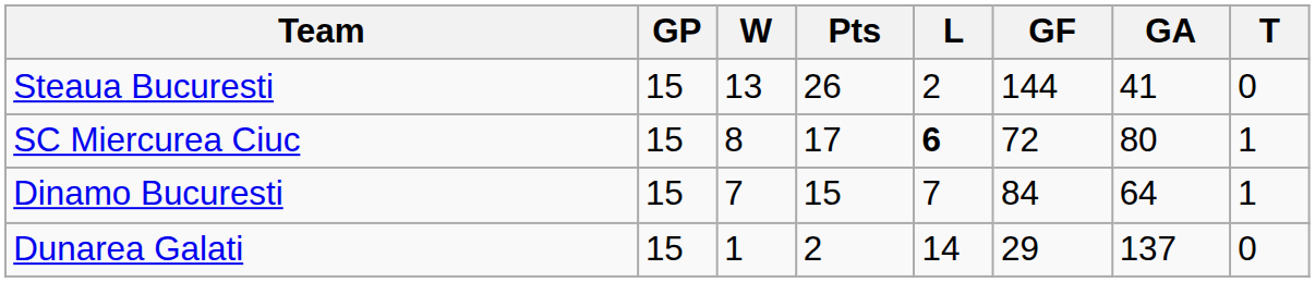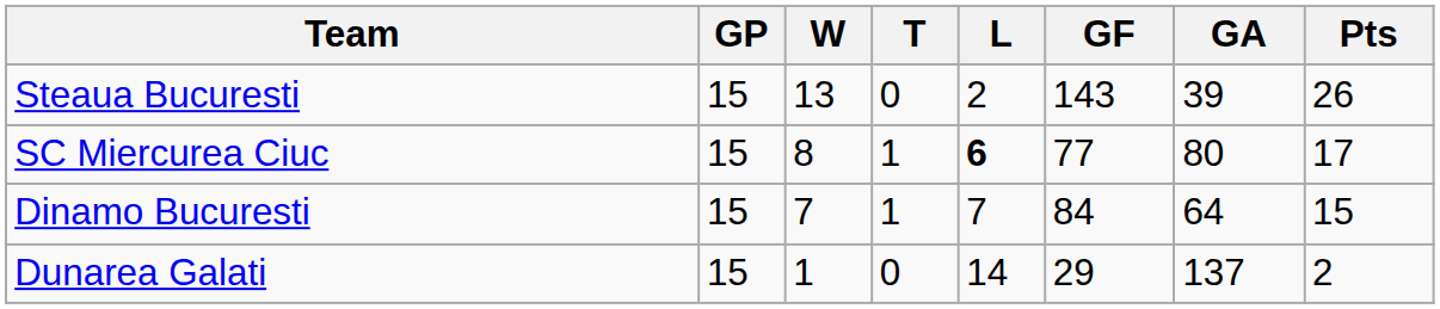columns swapped: T <-> Pts
Steaua Bucuresti | GF: 144 -> 143
Steaua Bucuresti | GA: 41 -> 39
SC Miercurea Ciuc | GF: 72 -> 77
